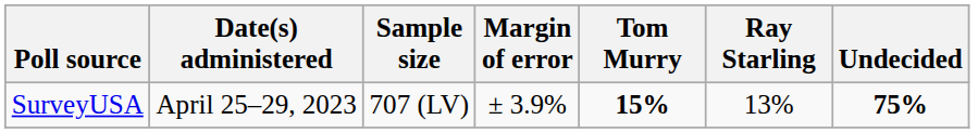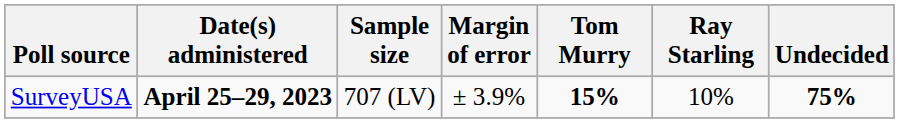SurveyUSA | Date(s) administered: normal -> bold
SurveyUSA | Ray Starling: 13% -> 10%
